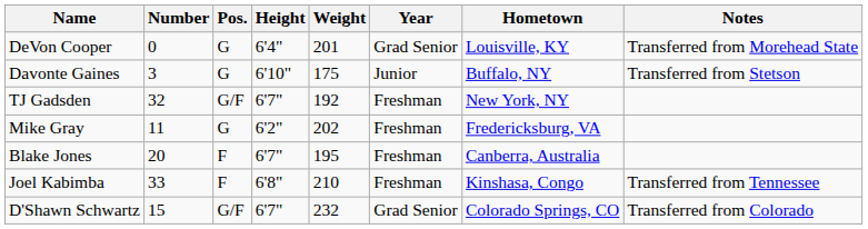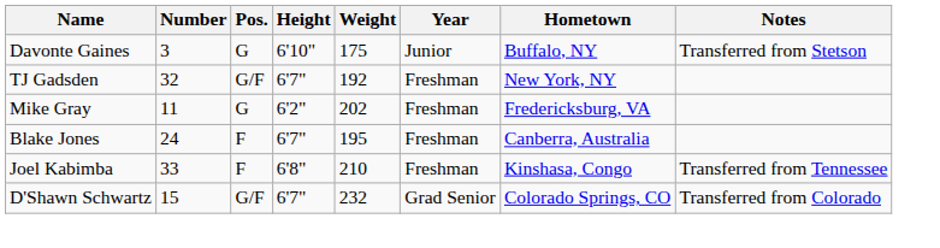- row: DeVon Cooper | 0 | G | 6'4" | 201 | Grad Senior | Louisville, KY | Transferred from Morehead State
Blake Jones | Number: 20 -> 24
